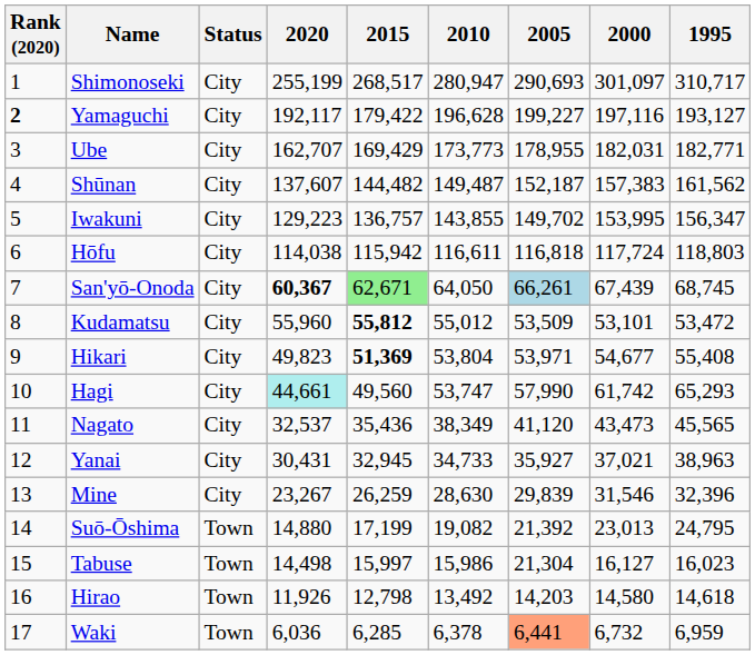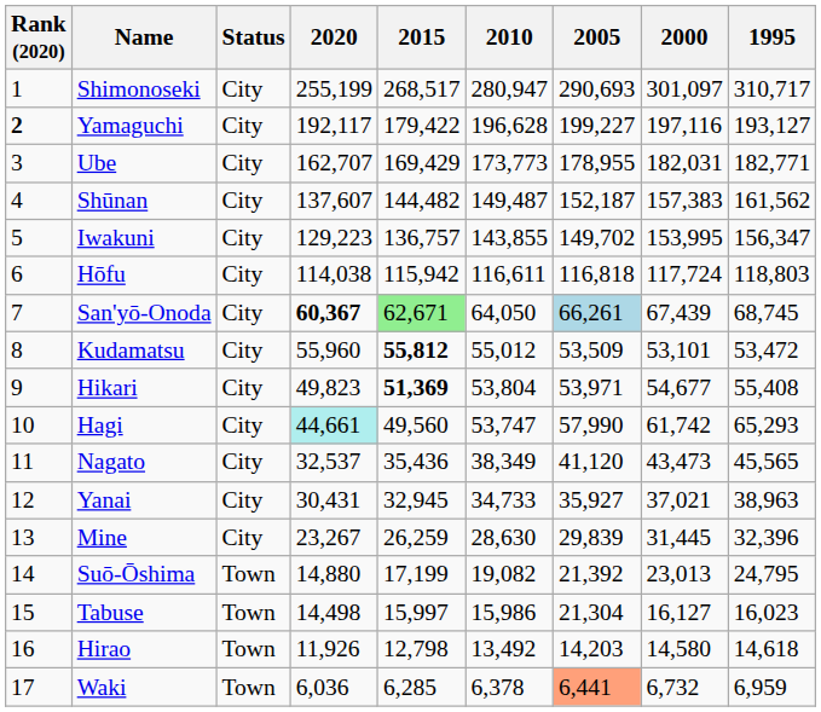Mine | 2000: 31,546 -> 31,445
